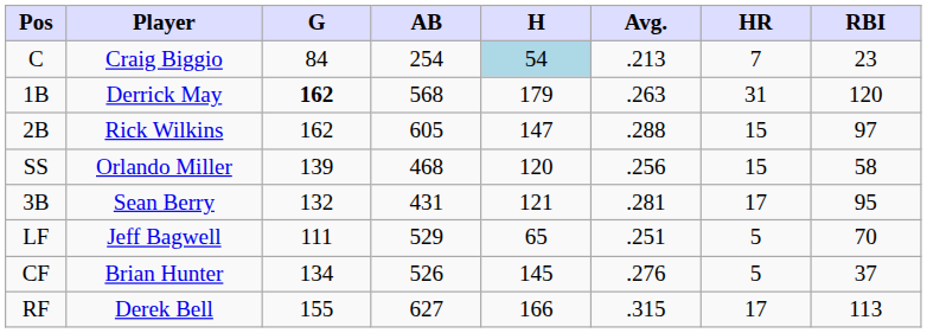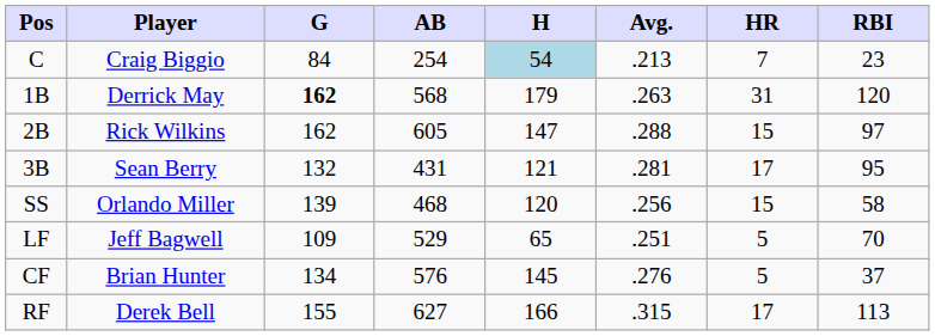rows swapped: SS <-> 3B
LF | G: 111 -> 109
CF | AB: 526 -> 576
